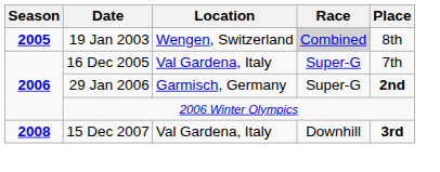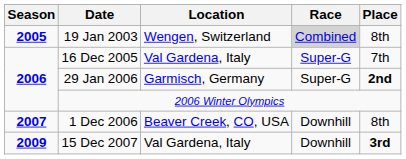+ row: 2007 | 1 Dec 2006 | Beaver Creek, CO, USA | Downhill | 8th
15 Dec 2007 | Season: 2008 -> 2009
